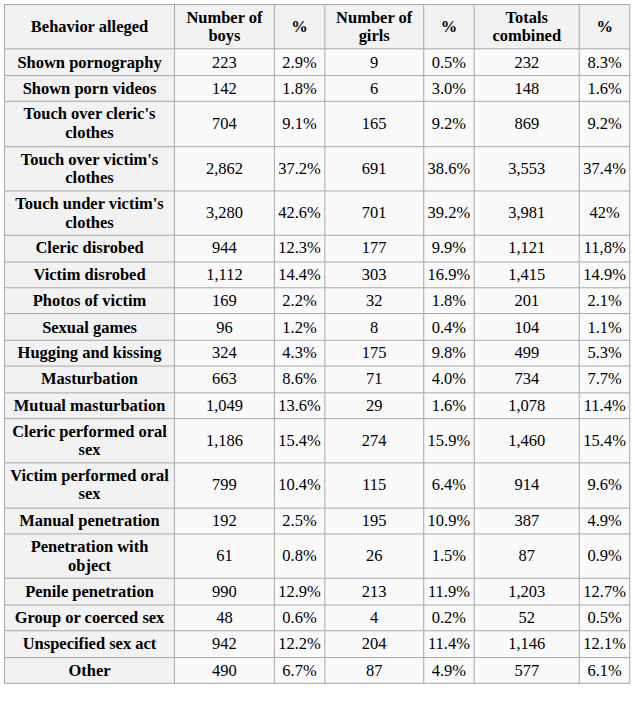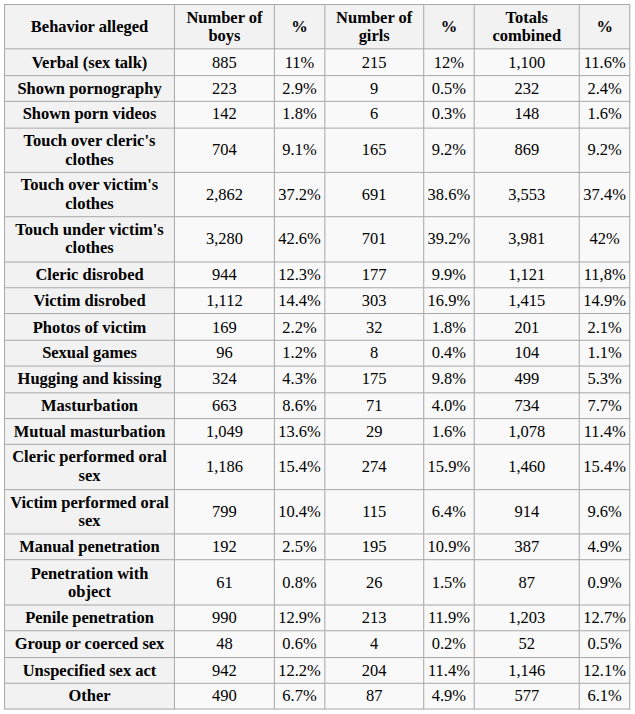+ row: Verbal (sex talk) | 885 | 11% | 215 | 12% | 1,100 | 11.6%
Shown pornography | column 7: 8.3% -> 2.4%
Shown porn videos | column 5: 3.0% -> 0.3%
